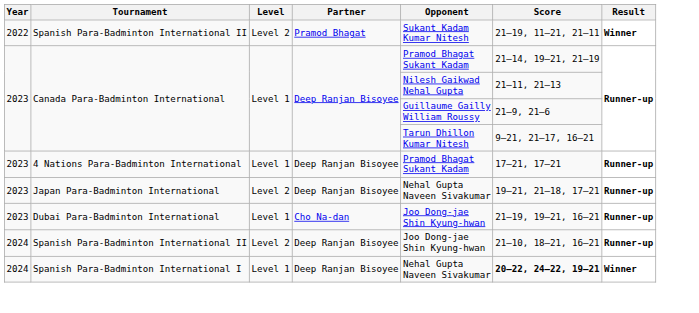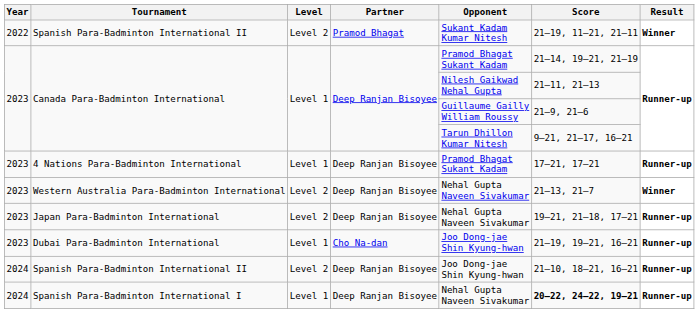+ row: 2023 | Western Australia Para-Badminton International | Level 2 | Deep Ranjan Bisoyee | Nehal Gupta Naveen Sivakumar | 21–13, 21–7 | Winner
Spanish Para-Badminton International I | Result: Winner -> Runner-up
